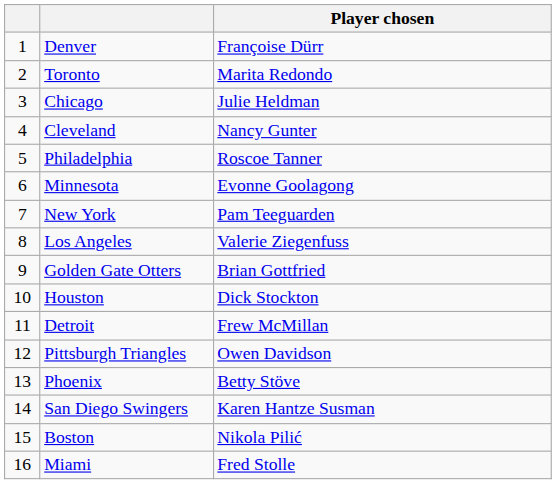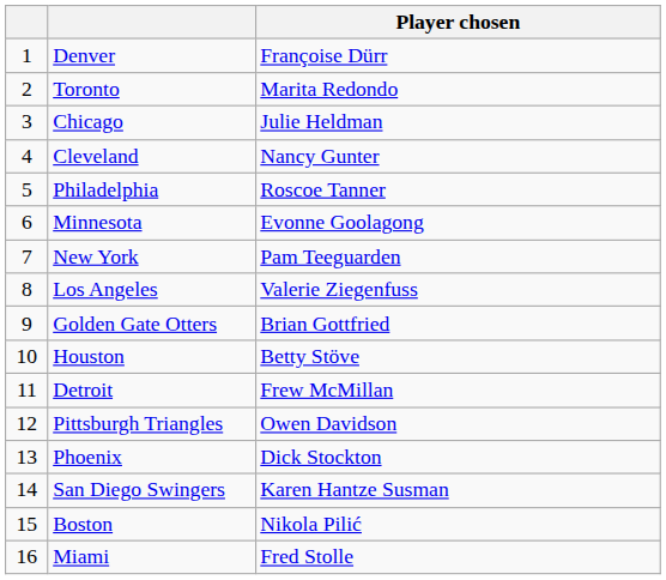Houston | Player chosen: Dick Stockton -> Betty Stöve
Phoenix | Player chosen: Betty Stöve -> Dick Stockton
